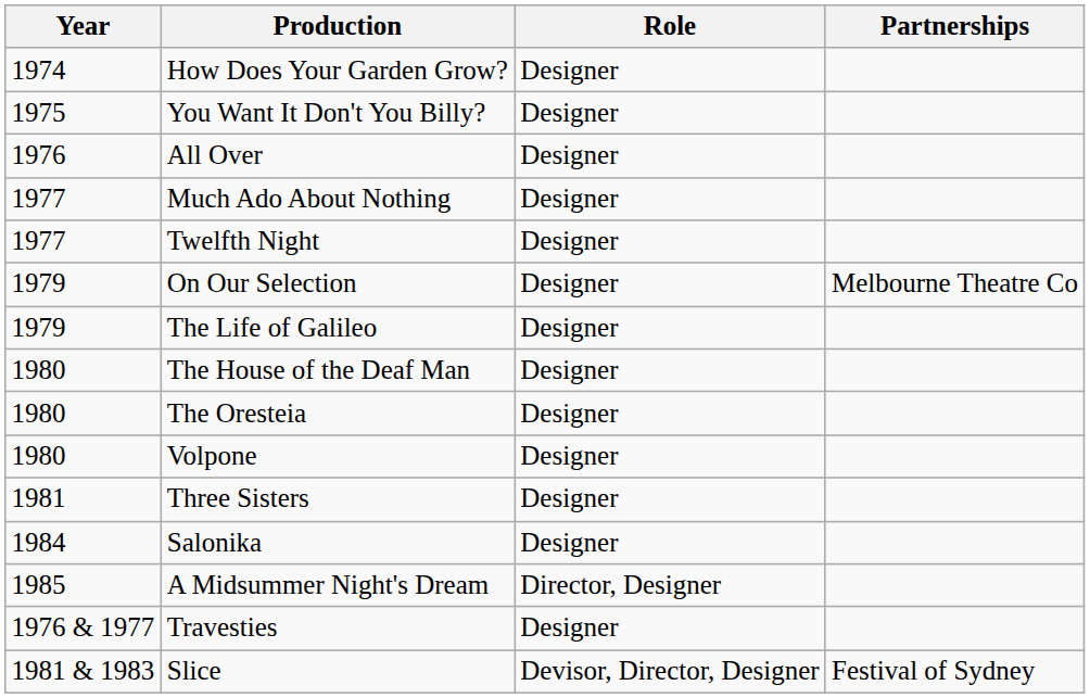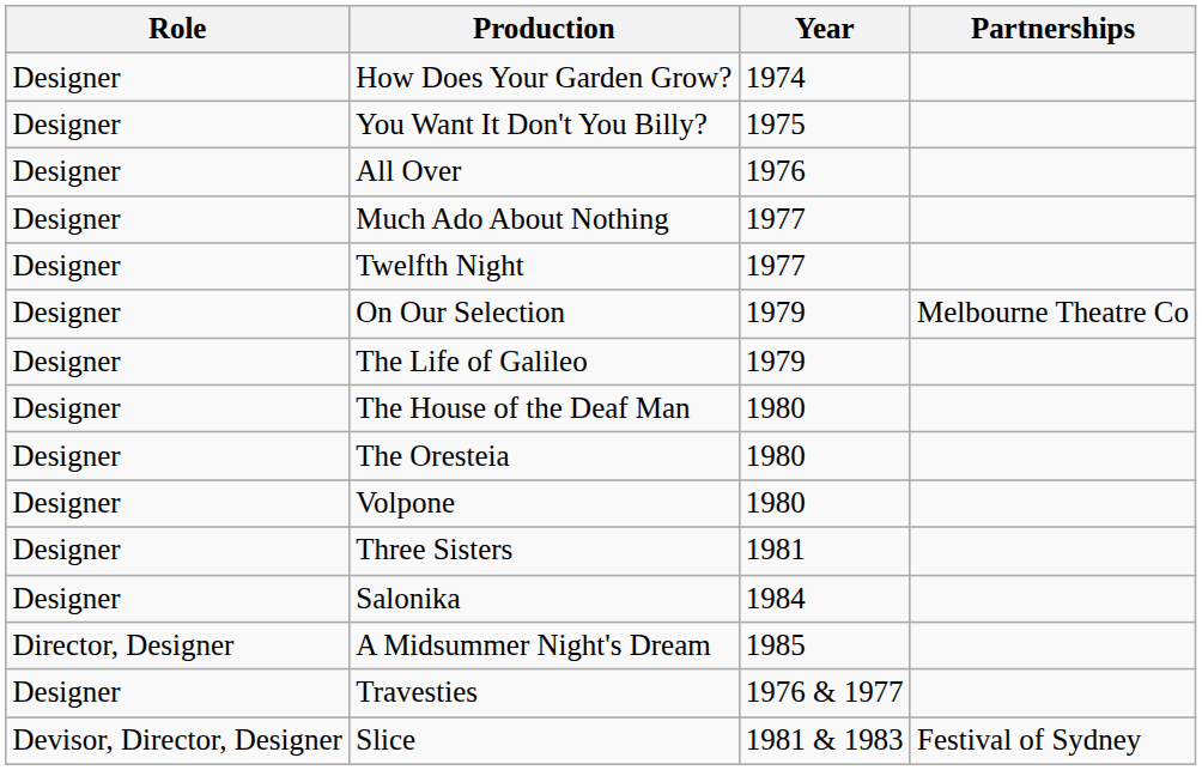columns swapped: Year <-> Role
